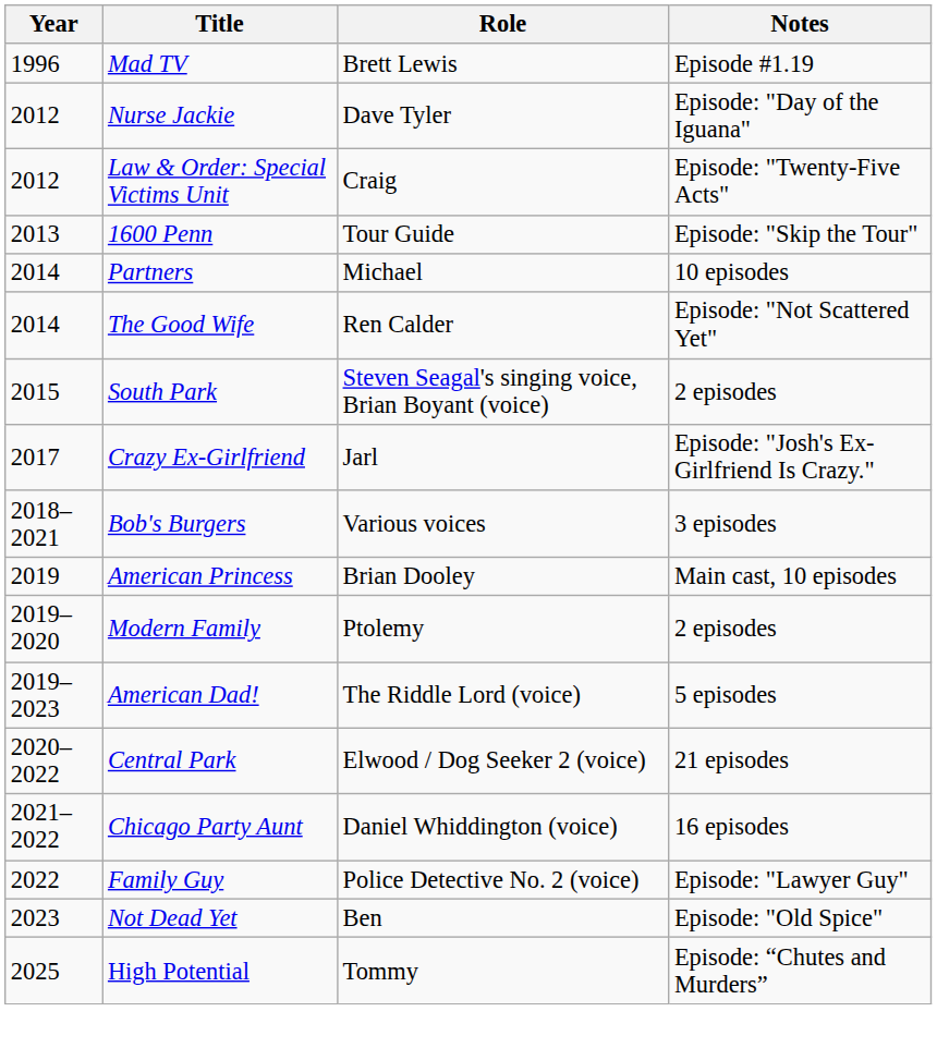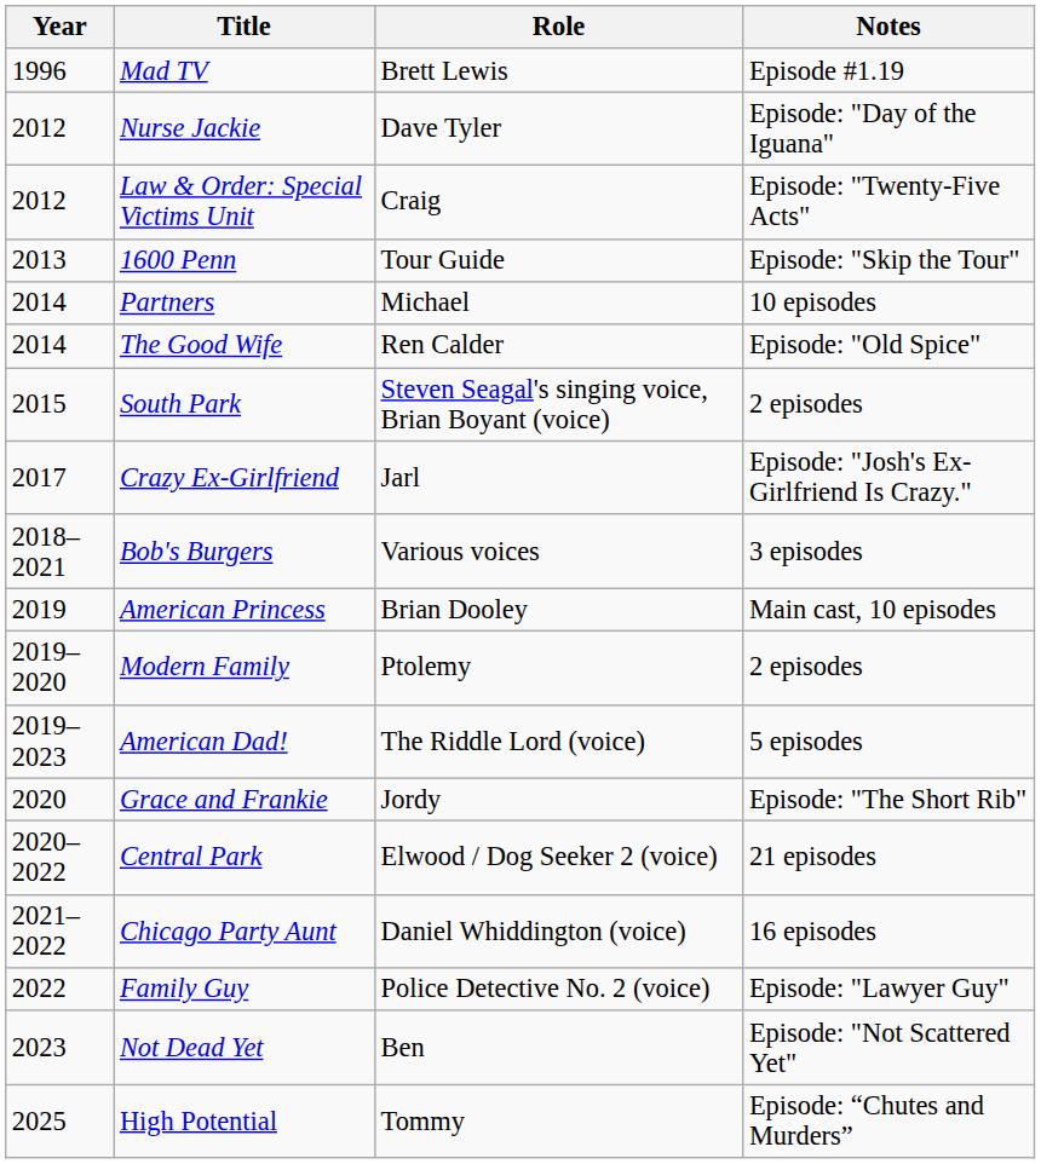The Good Wife | Notes: Episode: "Not Scattered Yet" -> Episode: "Old Spice"
+ row: 2020 | Grace and Frankie | Jordy | Episode: "The Short Rib"
Not Dead Yet | Notes: Episode: "Old Spice" -> Episode: "Not Scattered Yet"
